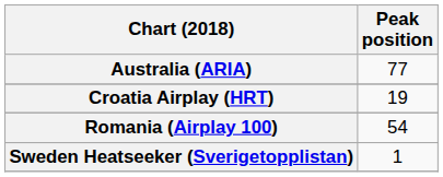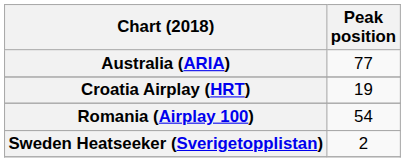Sweden Heatseeker (Sverigetopplistan) | Peak position: 1 -> 2
